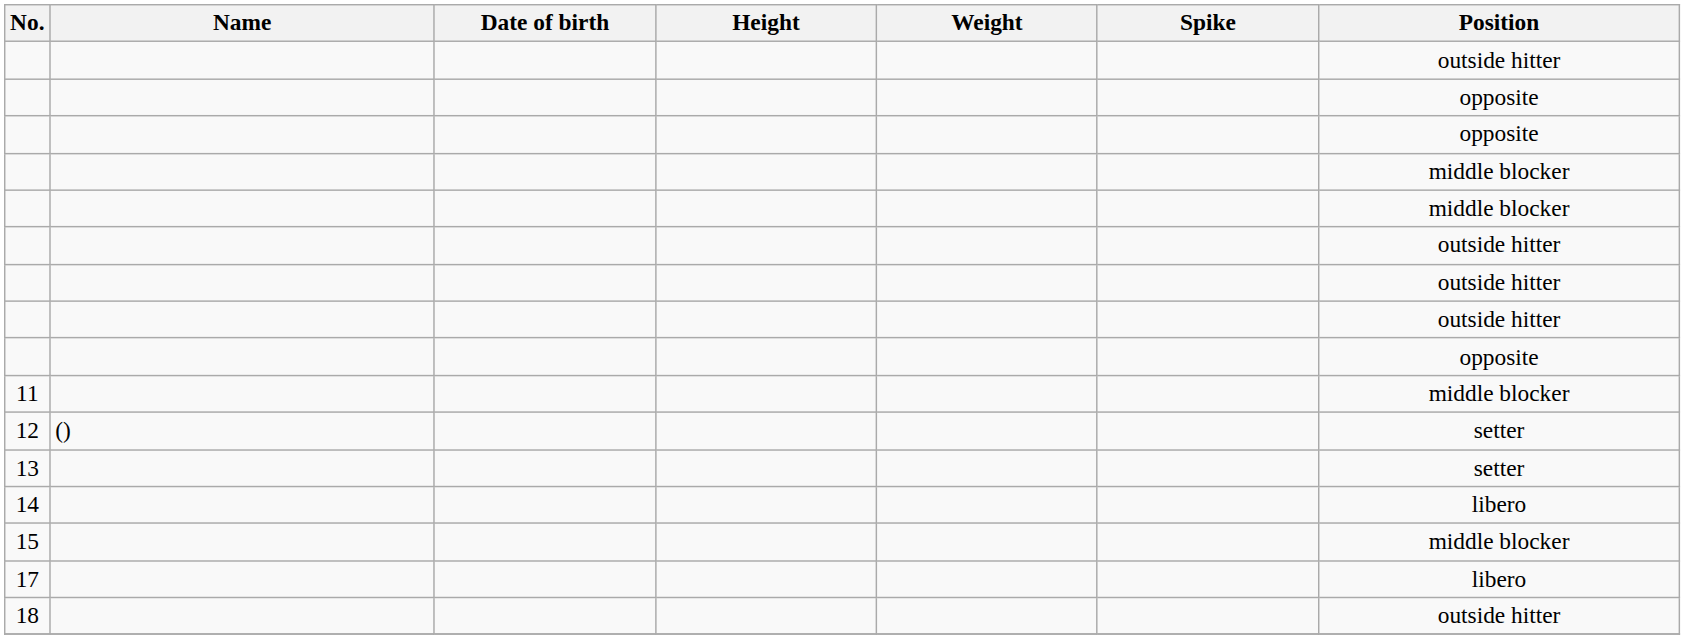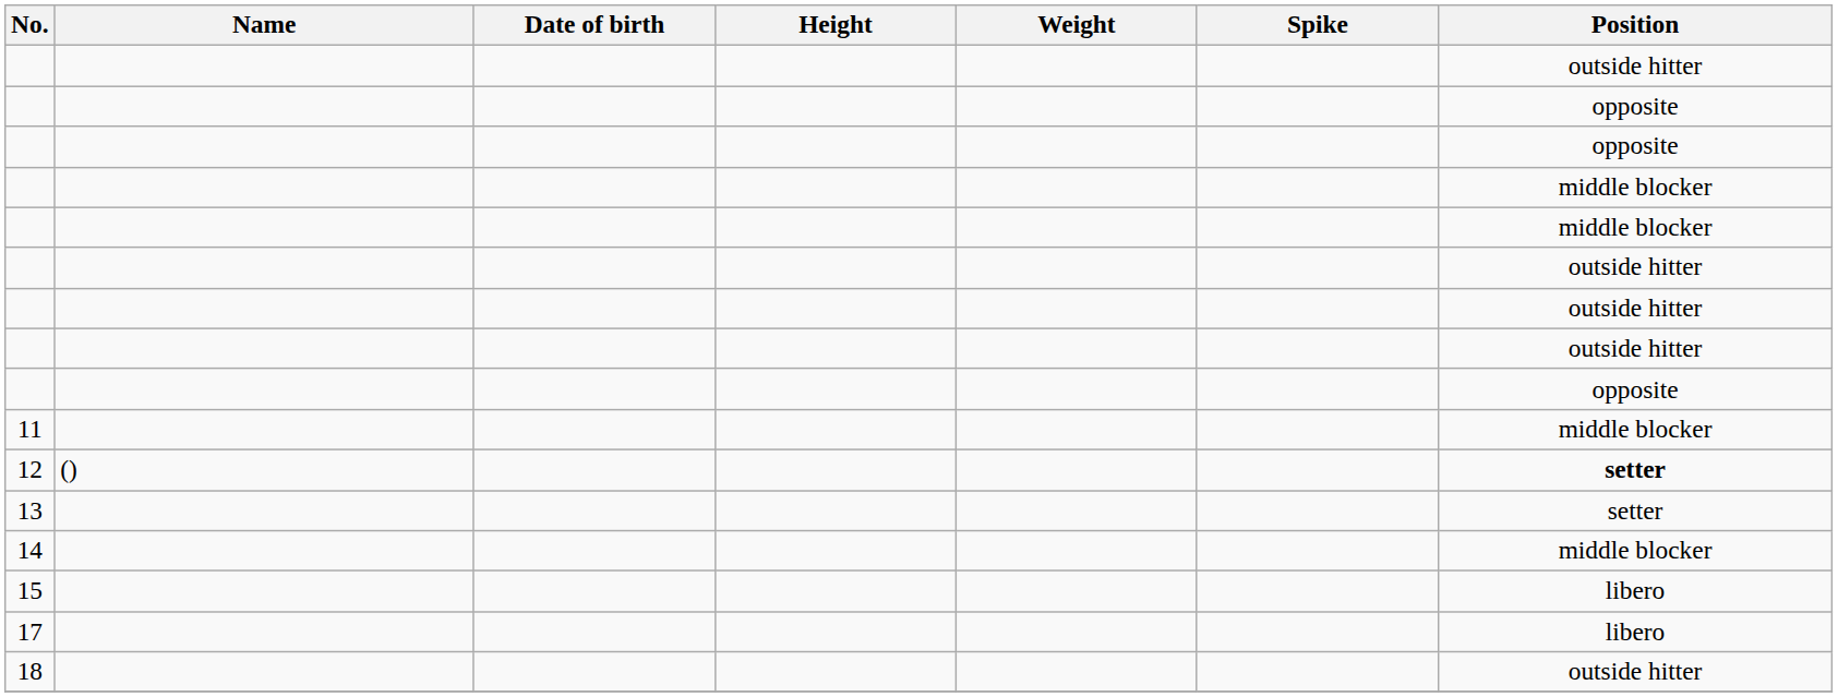12 | Position: normal -> bold
14 | Position: libero -> middle blocker
15 | Position: middle blocker -> libero
